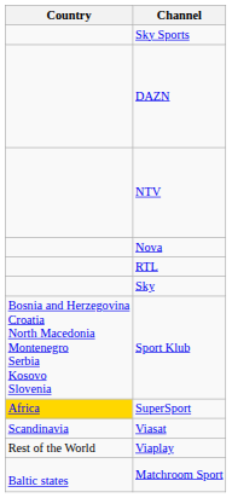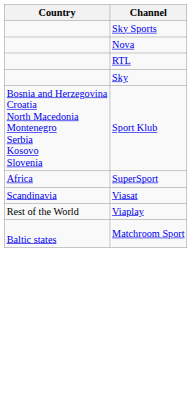- row: DAZN
- row: NTV
SuperSport | Country: gold background -> no background
